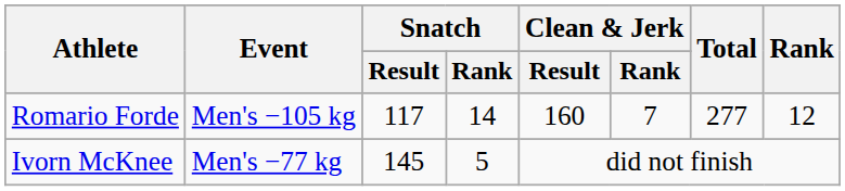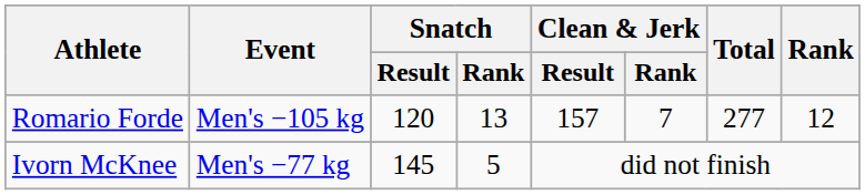Romario Forde | Snatch / Result: 117 -> 120
Romario Forde | Snatch / Rank: 14 -> 13
Romario Forde | Clean & Jerk / Result: 160 -> 157
